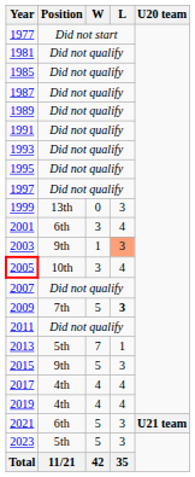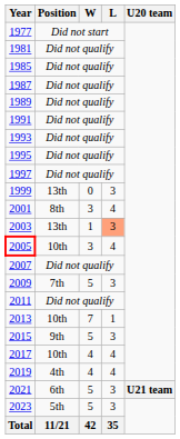2001 | Position: 6th -> 8th
2003 | Position: 9th -> 13th
2009 | L: bold -> normal
2013 | Position: 5th -> 10th
2017 | Position: 4th -> 10th
